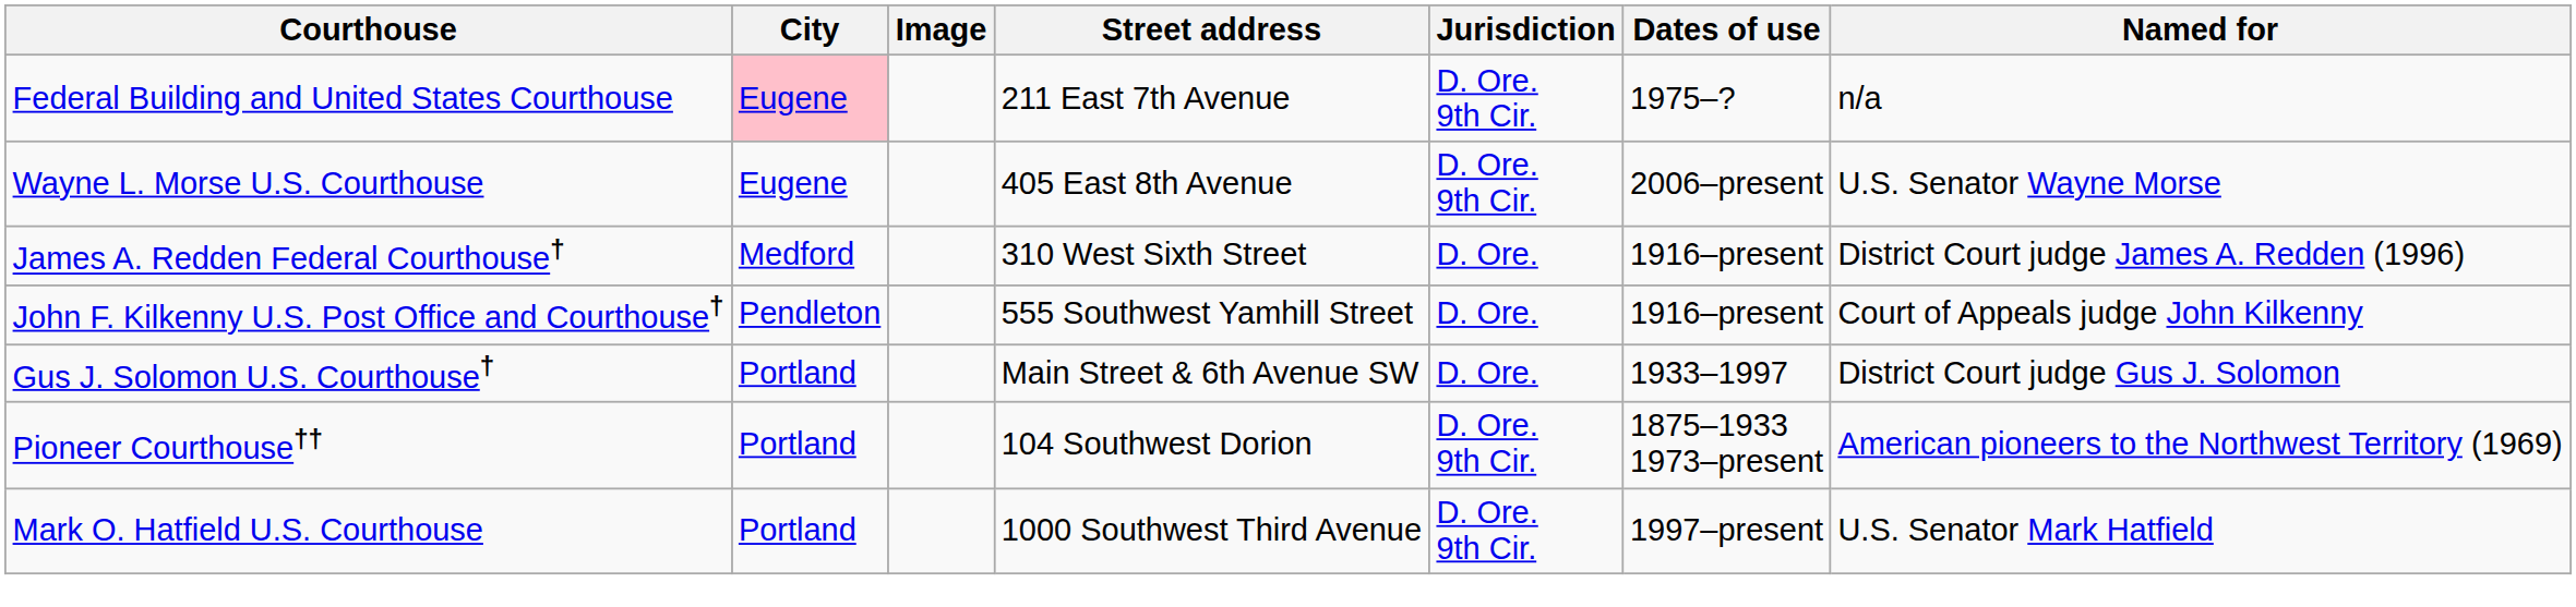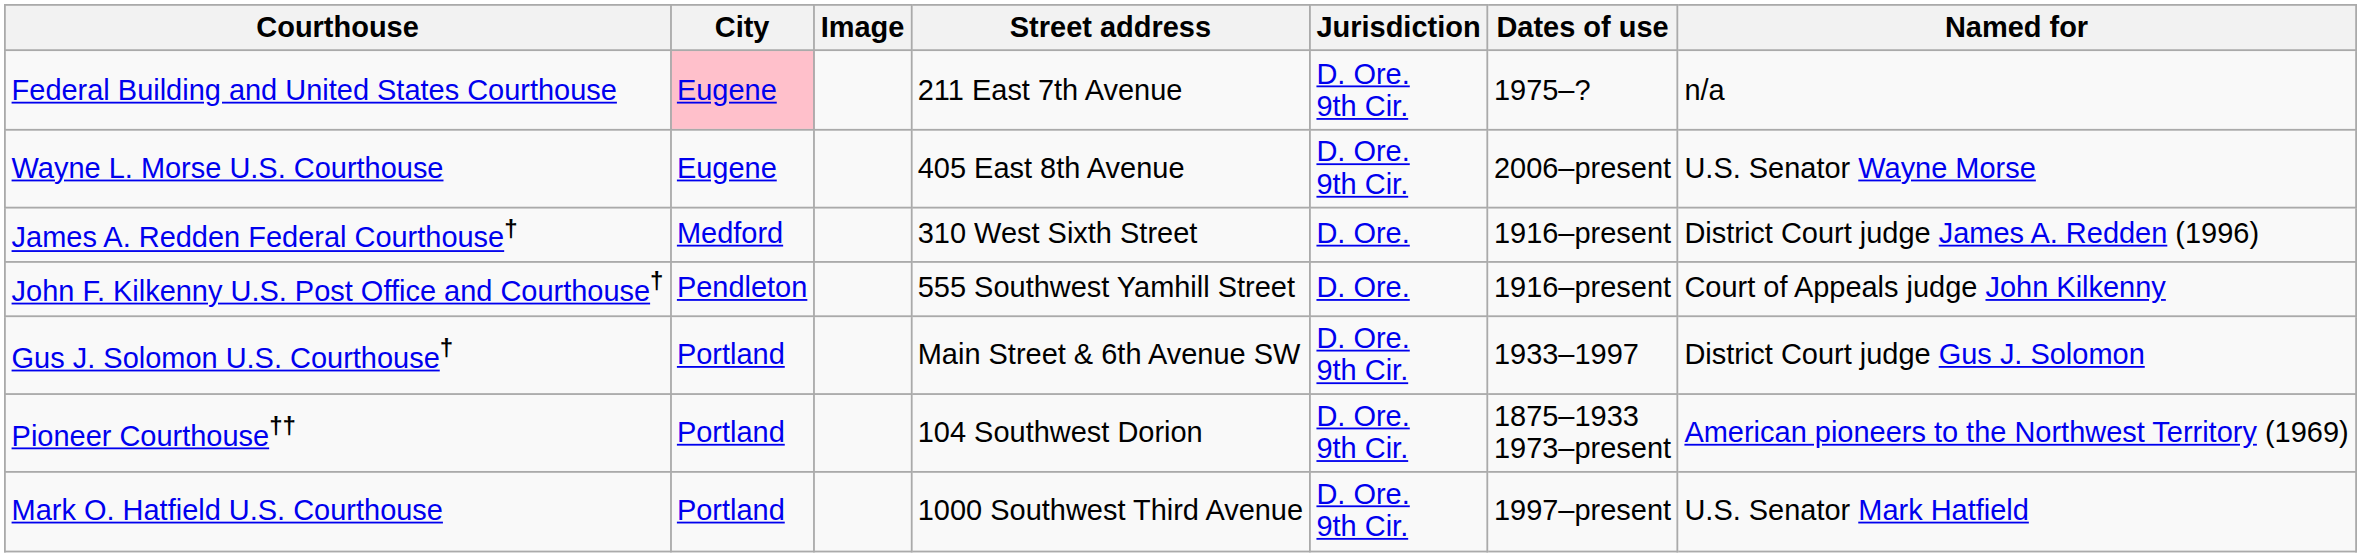Gus J. Solomon U.S. Courthouse† | Jurisdiction: D. Ore. -> D. Ore. 9th Cir.
